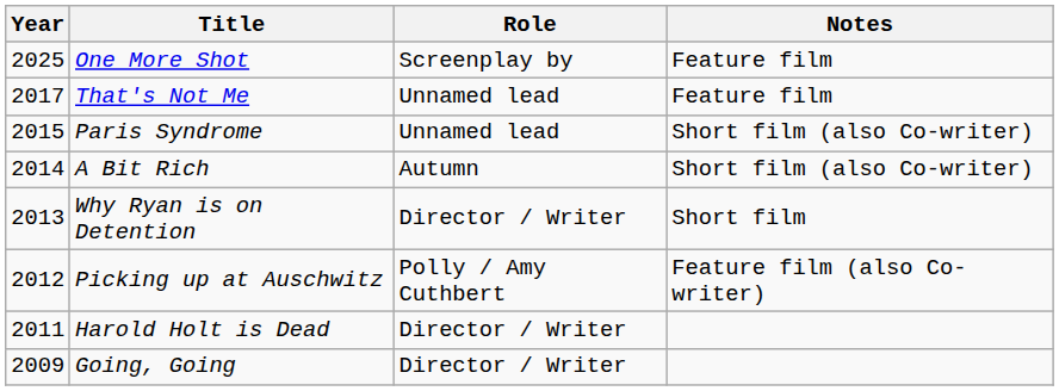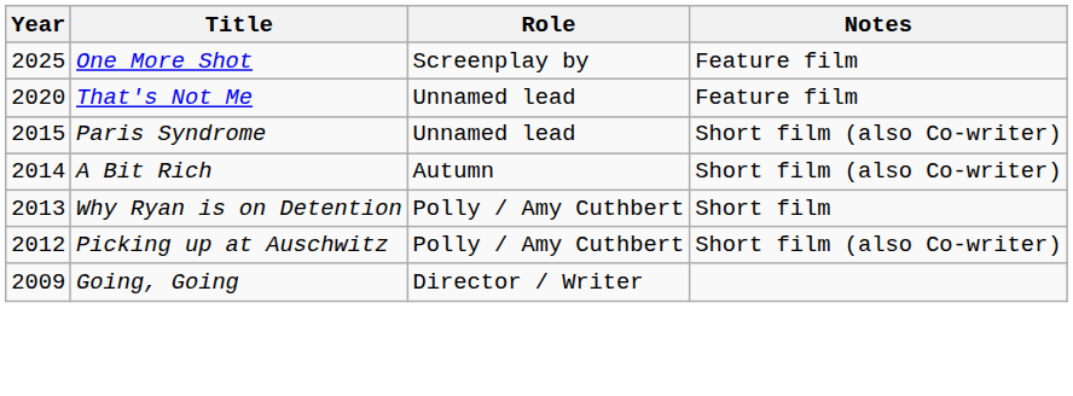That's Not Me | Year: 2017 -> 2020
Why Ryan is on Detention | Role: Director / Writer -> Polly / Amy Cuthbert
Picking up at Auschwitz | Notes: Feature film (also Co-writer) -> Short film (also Co-writer)
- row: 2011 | Harold Holt is Dead | Director / Writer
